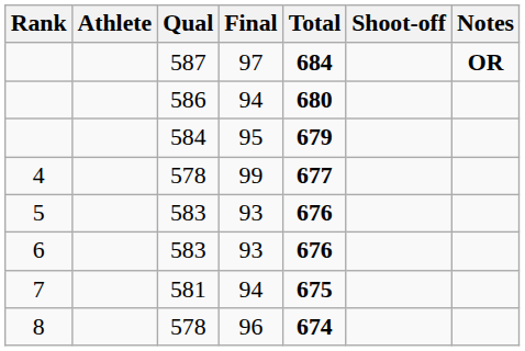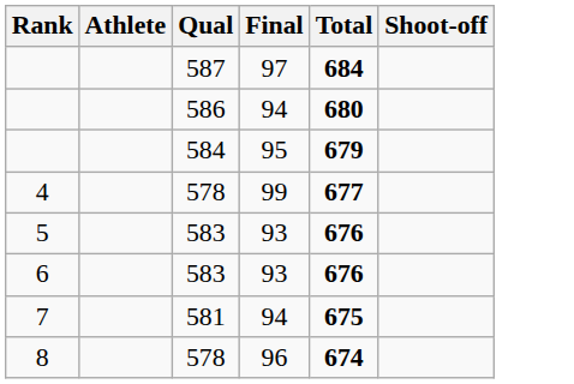- column: Notes | OR
